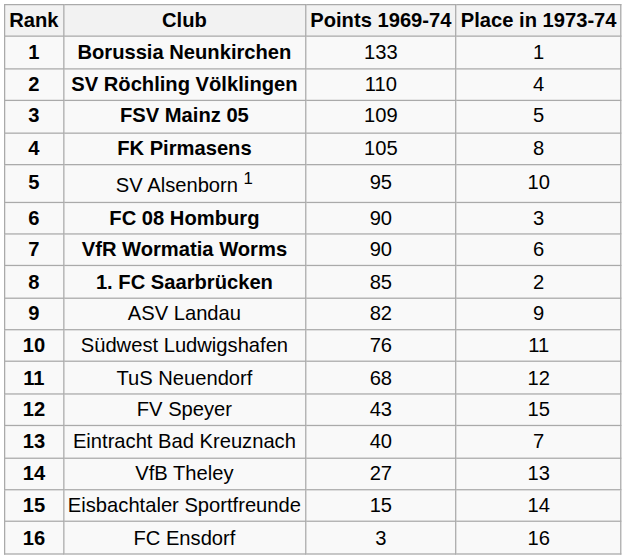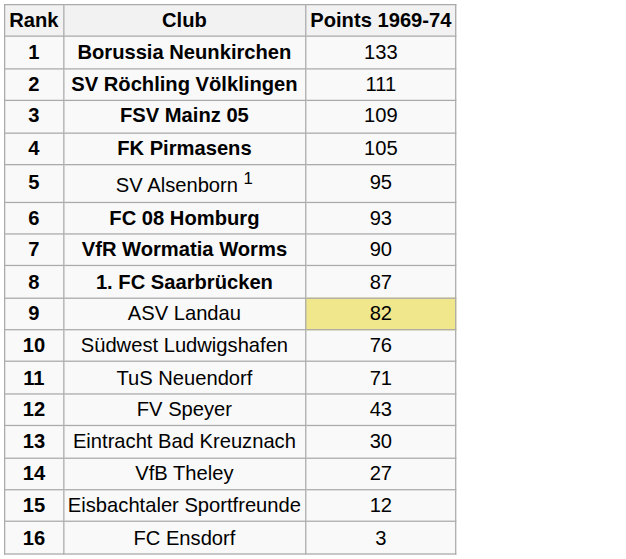- column: Place in 1973-74 | 1 | 4 | 5 | 8 | 10 | 3 | 6 | 2 | 9 | 11 | 12 | 15 | 7 | 13 | 14 | 16
SV Röchling Völklingen | Points 1969-74: 110 -> 111
FC 08 Homburg | Points 1969-74: 90 -> 93
1. FC Saarbrücken | Points 1969-74: 85 -> 87
ASV Landau | Points 1969-74: no background -> khaki background
TuS Neuendorf | Points 1969-74: 68 -> 71
Eintracht Bad Kreuznach | Points 1969-74: 40 -> 30
Eisbachtaler Sportfreunde | Points 1969-74: 15 -> 12
